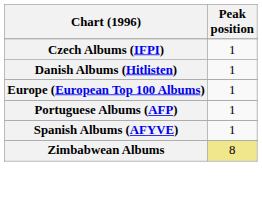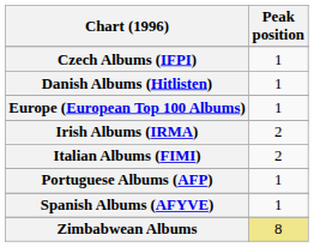+ row: Irish Albums (IRMA) | 2
+ row: Italian Albums (FIMI) | 2
